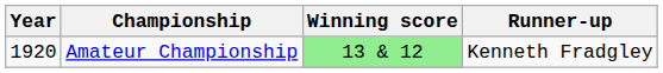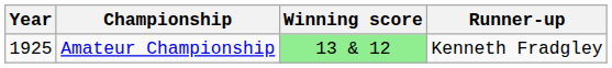Amateur Championship | Year: 1920 -> 1925
